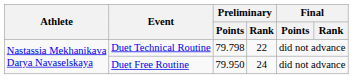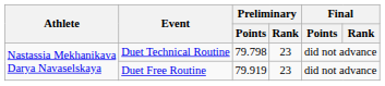Duet Technical Routine | Preliminary / Rank: 22 -> 23
Duet Free Routine | Preliminary / Points: 79.950 -> 79.919
Duet Free Routine | Preliminary / Rank: 24 -> 23
